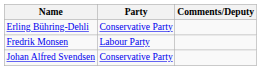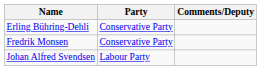Fredrik Monsen | Party: Labour Party -> Conservative Party
Johan Alfred Svendsen | Party: Conservative Party -> Labour Party
